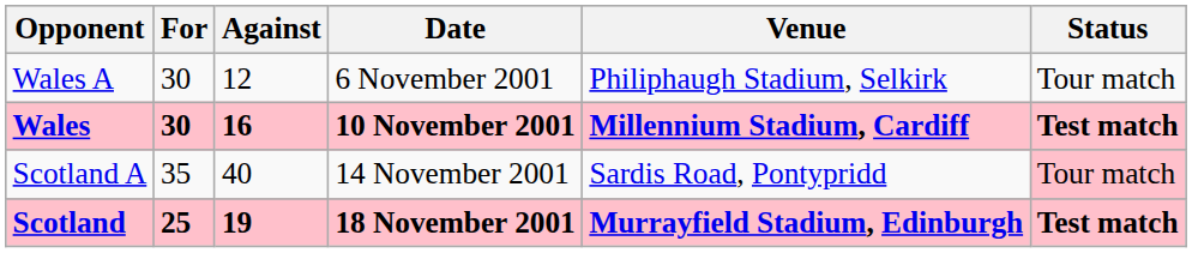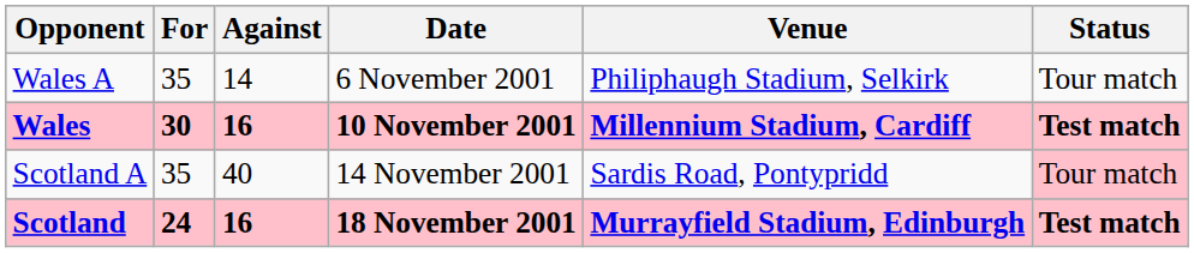Wales A | For: 30 -> 35
Wales A | Against: 12 -> 14
Scotland | For: 25 -> 24
Scotland | Against: 19 -> 16
